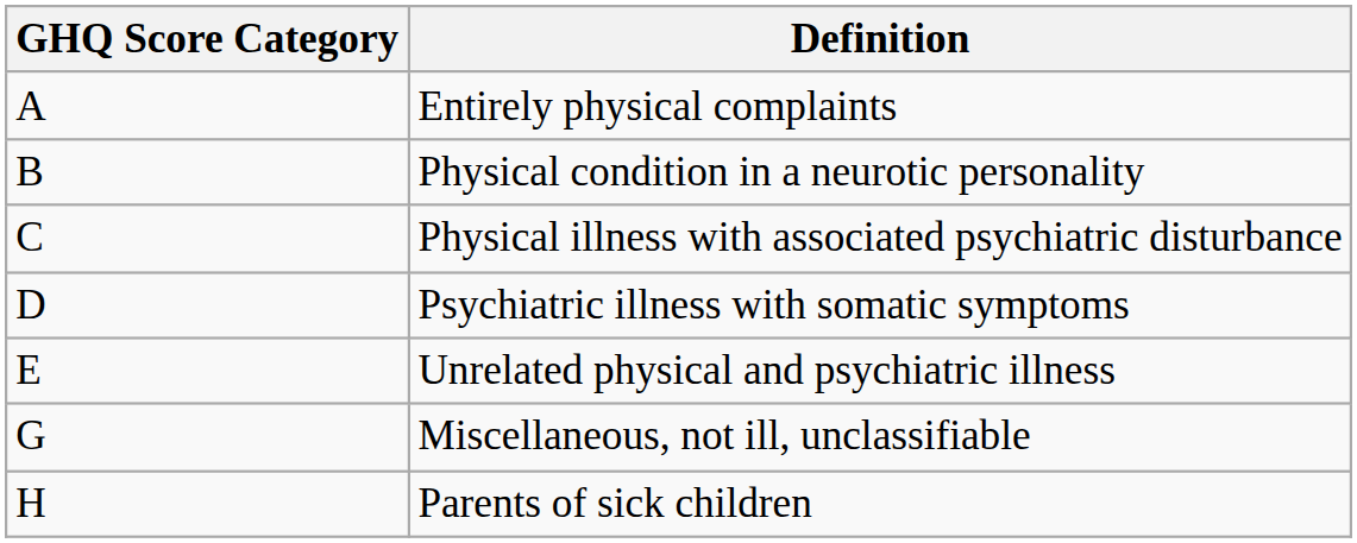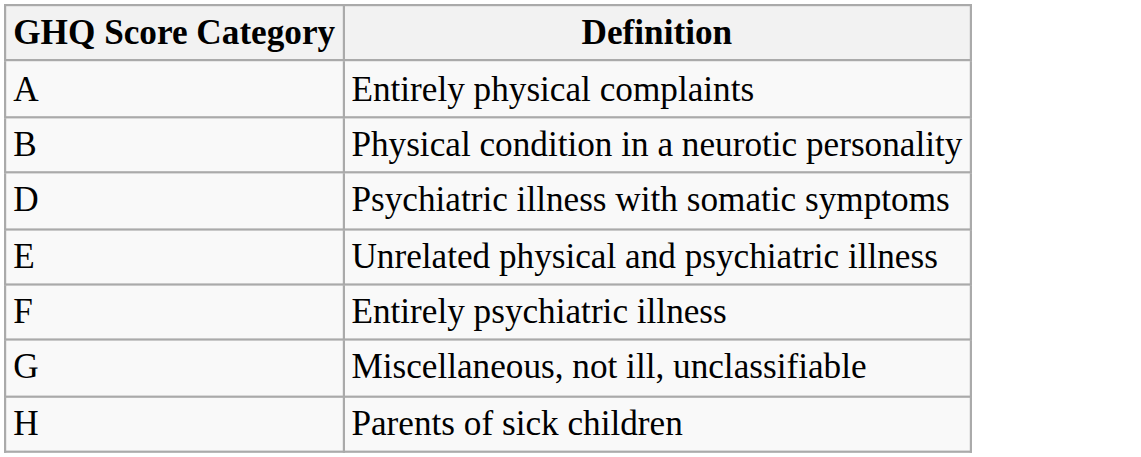- row: C | Physical illness with associated psychiatric disturbance
+ row: F | Entirely psychiatric illness
